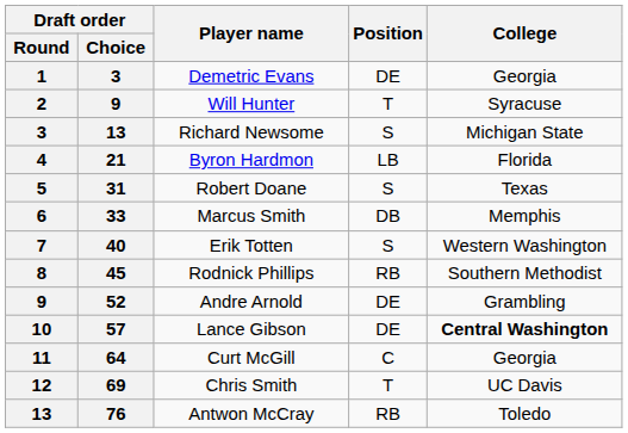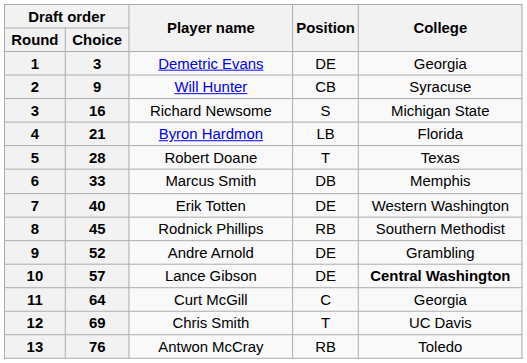Will Hunter | Position: T -> CB
Richard Newsome | Draft order / Choice: 13 -> 16
Robert Doane | Draft order / Choice: 31 -> 28
Robert Doane | Position: S -> T
Erik Totten | Position: S -> DE
